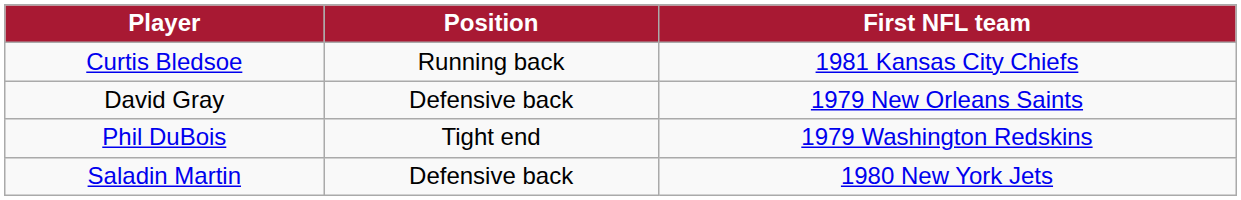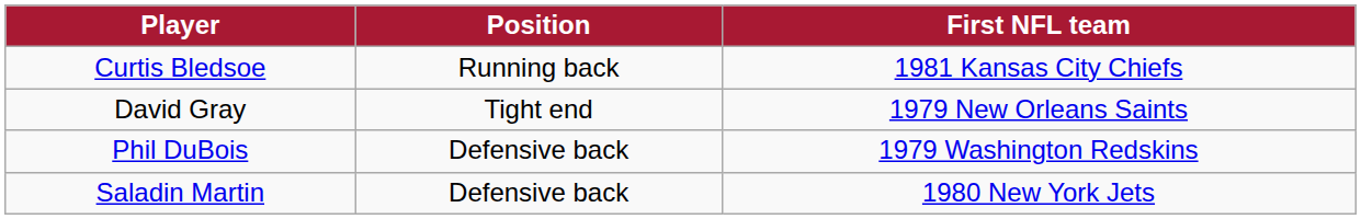David Gray | Position: Defensive back -> Tight end
Phil DuBois | Position: Tight end -> Defensive back
